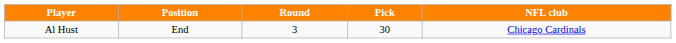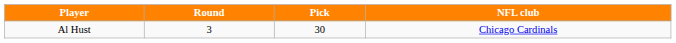- column: Position | End
